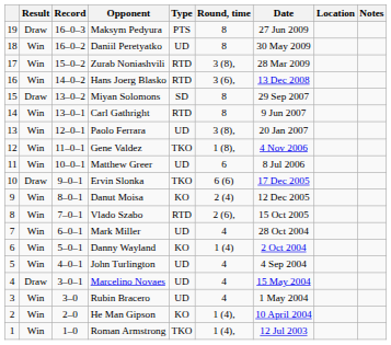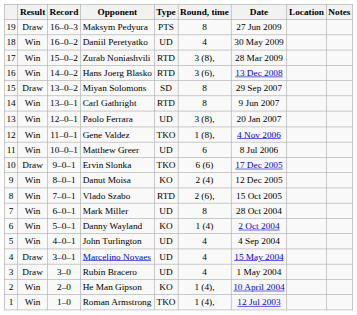Daniil Peretyatko | Round, time: 8 -> 4
Mark Miller | Round, time: 4 -> 8
Rubin Bracero | Result: Win -> Draw
